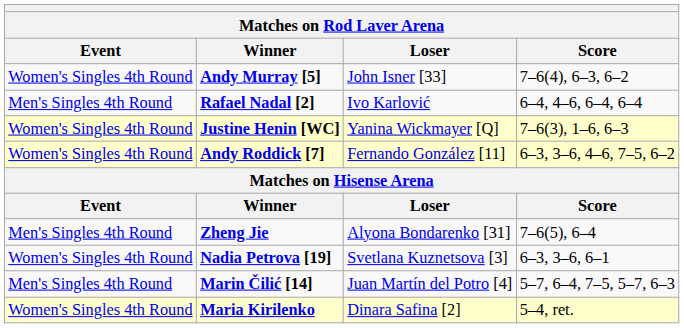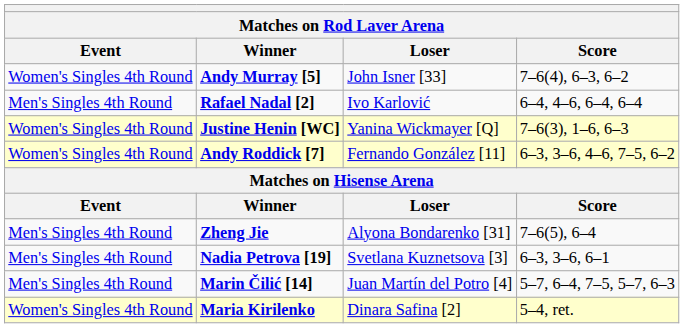Nadia Petrova [19] | Event: Women's Singles 4th Round -> Men's Singles 4th Round
